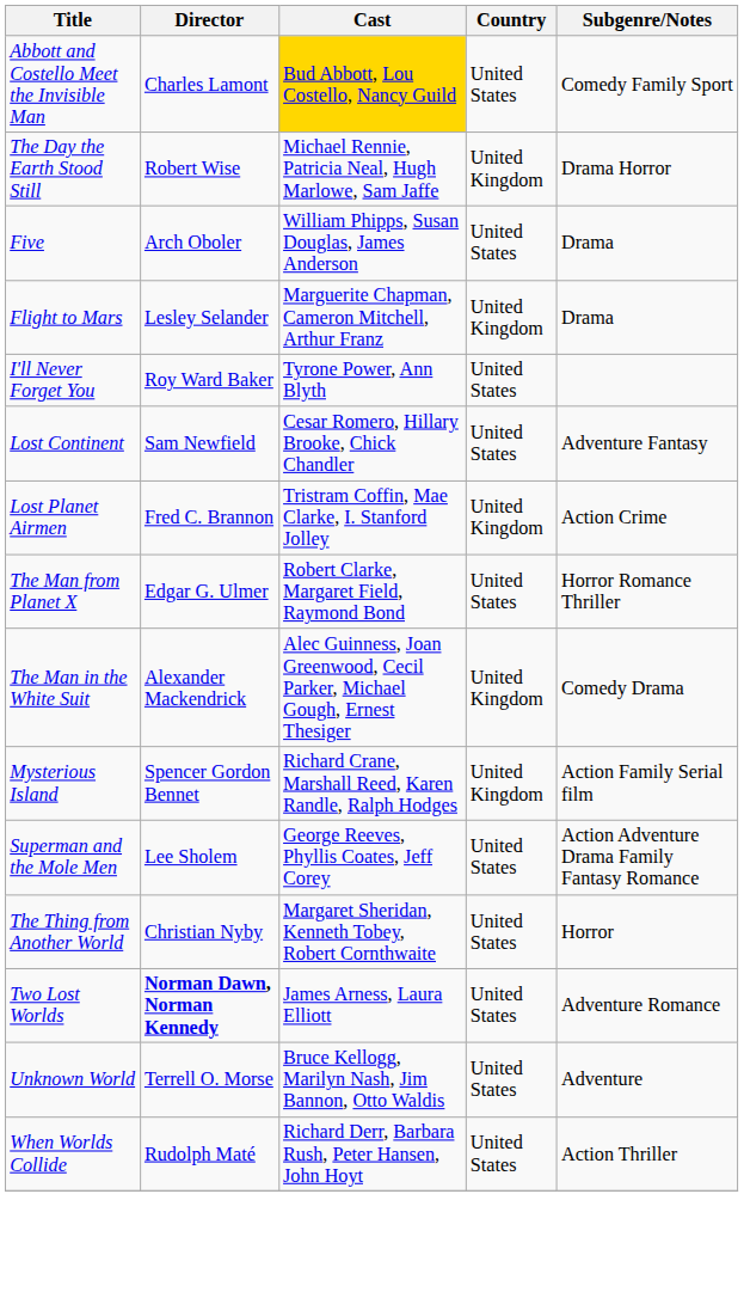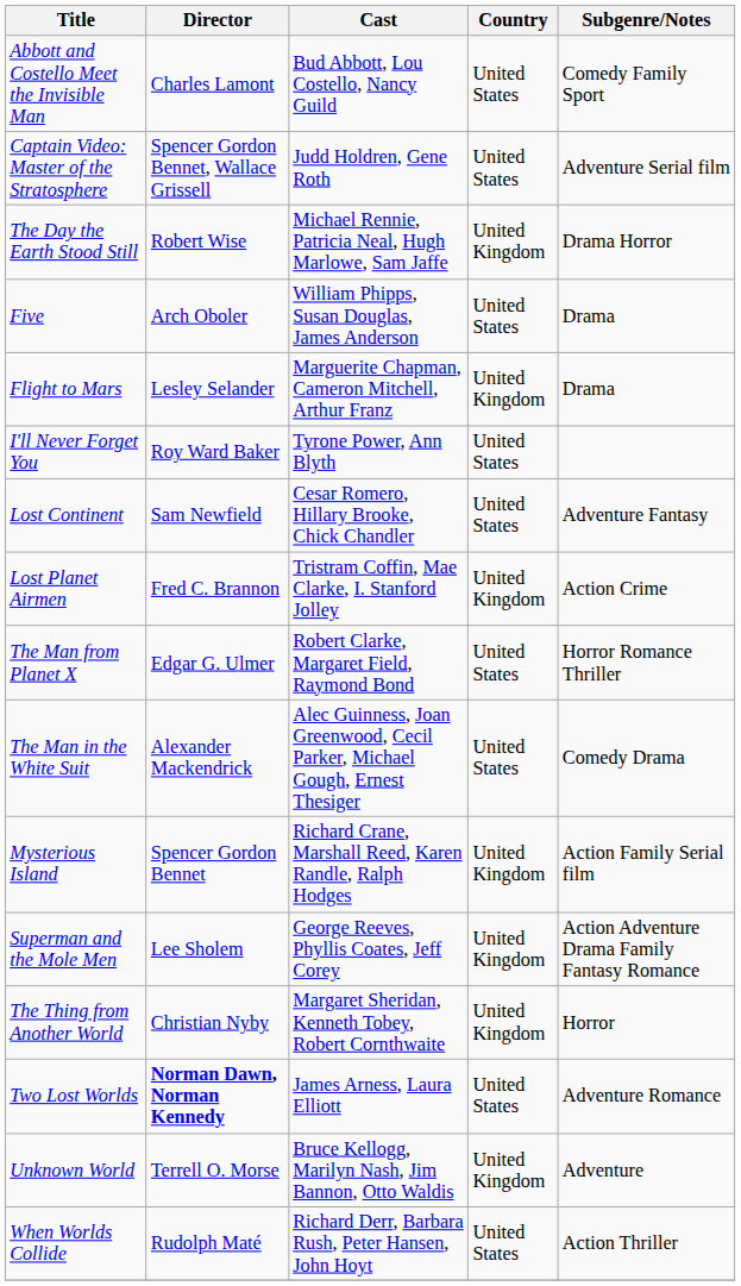Abbott and Costello Meet the Invisible Man | Cast: gold background -> no background
+ row: Captain Video: Master of the Stratosphere | Spencer Gordon Bennet, Wallace Grissell | Judd Holdren, Gene Roth | United States | Adventure Serial film
The Man in the White Suit | Country: United Kingdom -> United States
Superman and the Mole Men | Country: United States -> United Kingdom
The Thing from Another World | Country: United States -> United Kingdom
Unknown World | Country: United States -> United Kingdom
